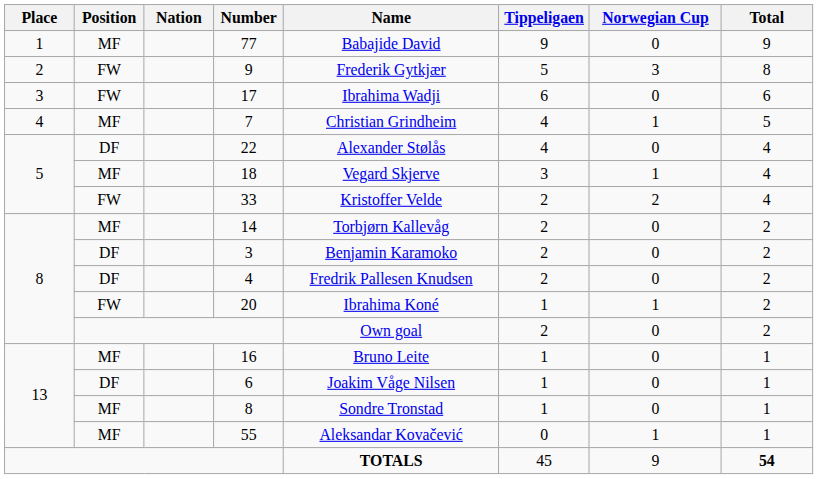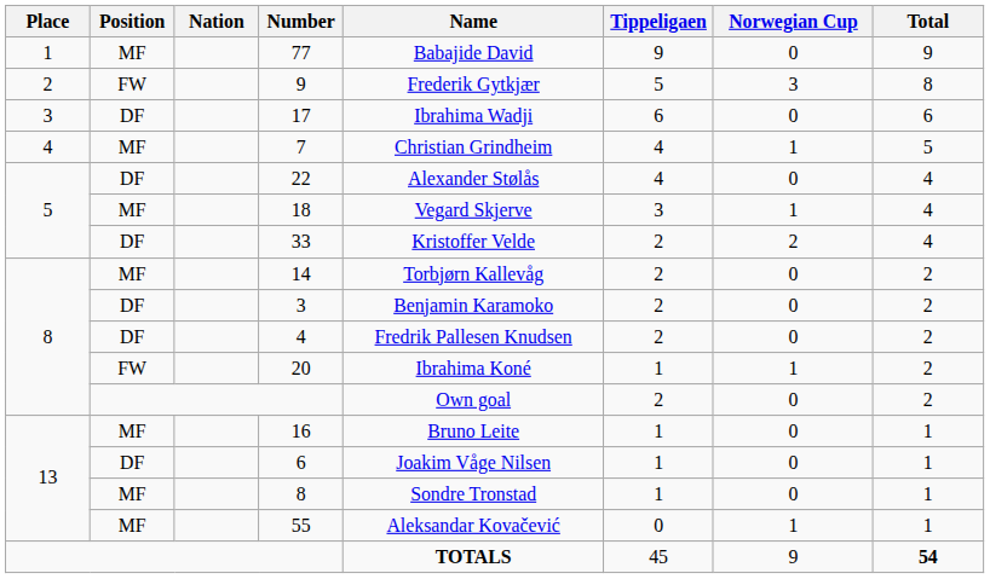17 | Position: FW -> DF
33 | Position: FW -> DF
